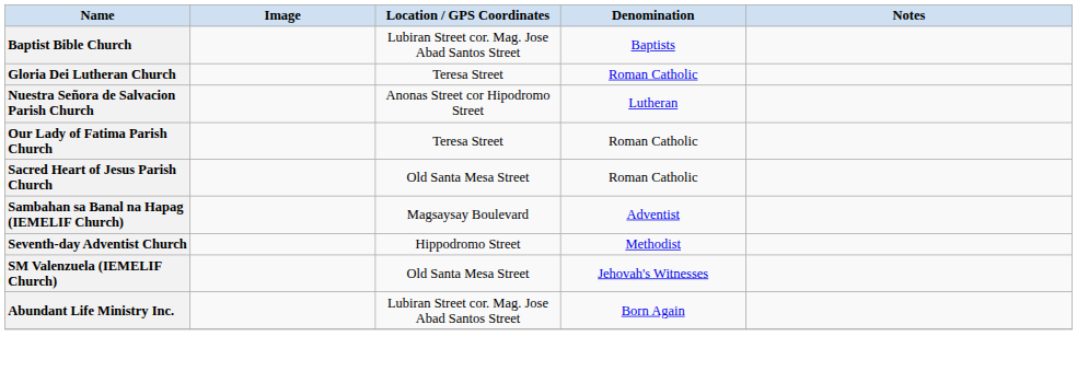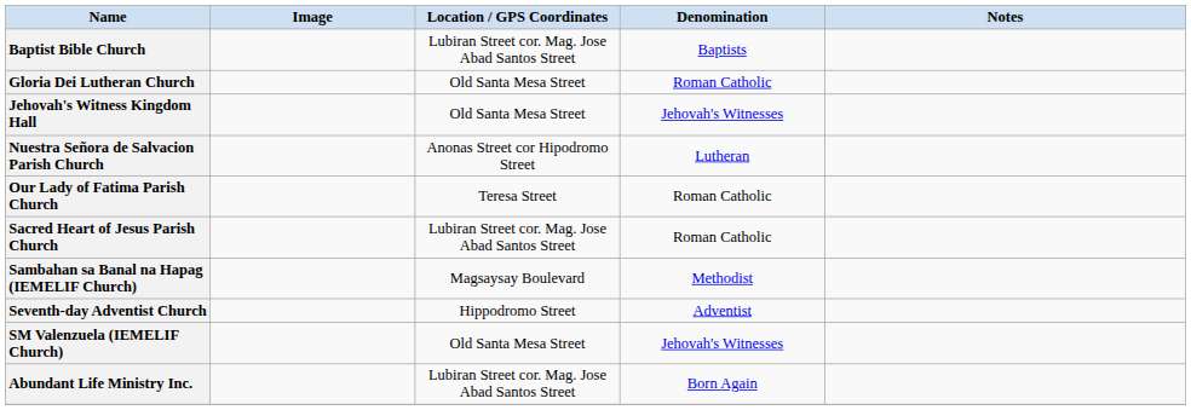Gloria Dei Lutheran Church | Location / GPS Coordinates: Teresa Street -> Old Santa Mesa Street
+ row: Jehovah's Witness Kingdom Hall | Old Santa Mesa Street | Jehovah's Witnesses
Sacred Heart of Jesus Parish Church | Location / GPS Coordinates: Old Santa Mesa Street -> Lubiran Street cor. Mag. Jose Abad Santos Street
Sambahan sa Banal na Hapag (IEMELIF Church) | Denomination: Adventist -> Methodist
Seventh-day Adventist Church | Denomination: Methodist -> Adventist
